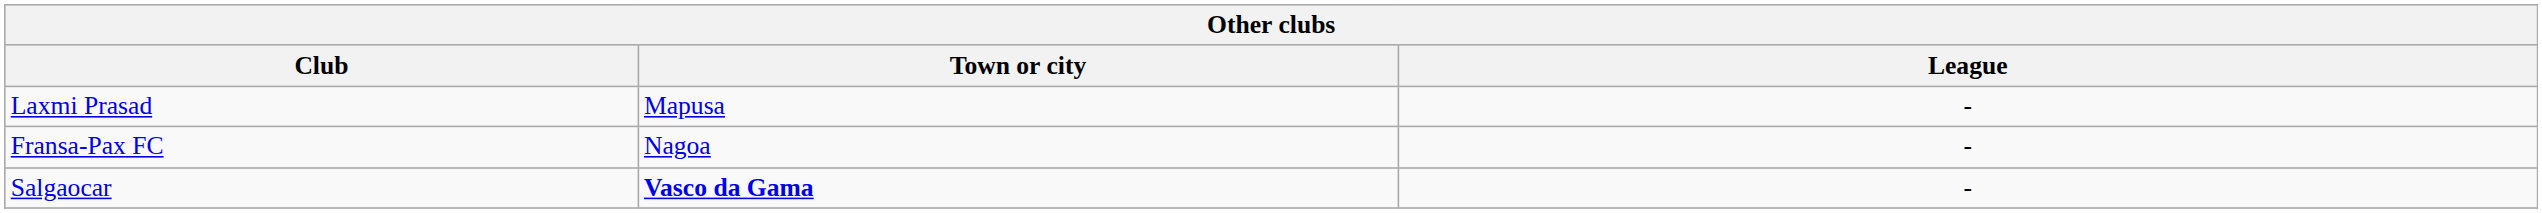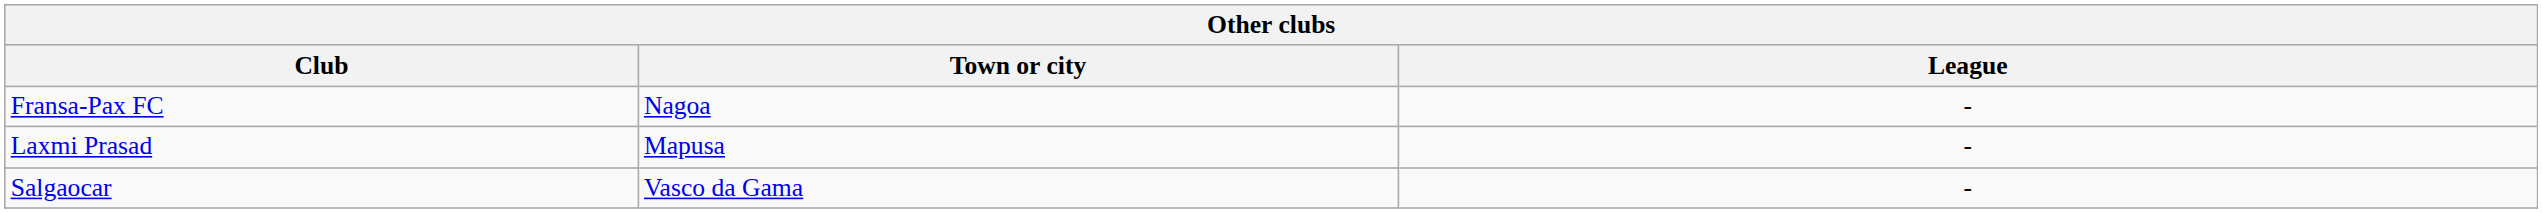rows swapped: Fransa-Pax FC <-> Laxmi Prasad
Salgaocar | Town or city: bold -> normal
